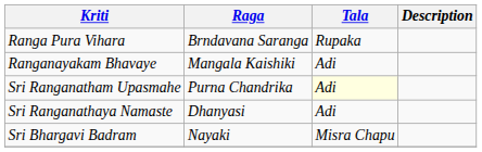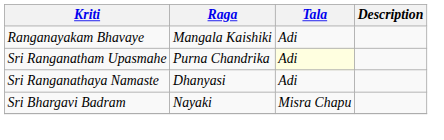- row: Ranga Pura Vihara | Brndavana Saranga | Rupaka
